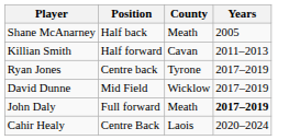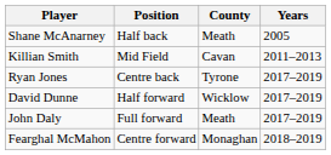Killian Smith | Position: Half forward -> Mid Field
David Dunne | Position: Mid Field -> Half forward
John Daly | Years: bold -> normal
+ row: Fearghal McMahon | Centre forward | Monaghan | 2018–2019
- row: Cahir Healy | Centre Back | Laois | 2020–2024
